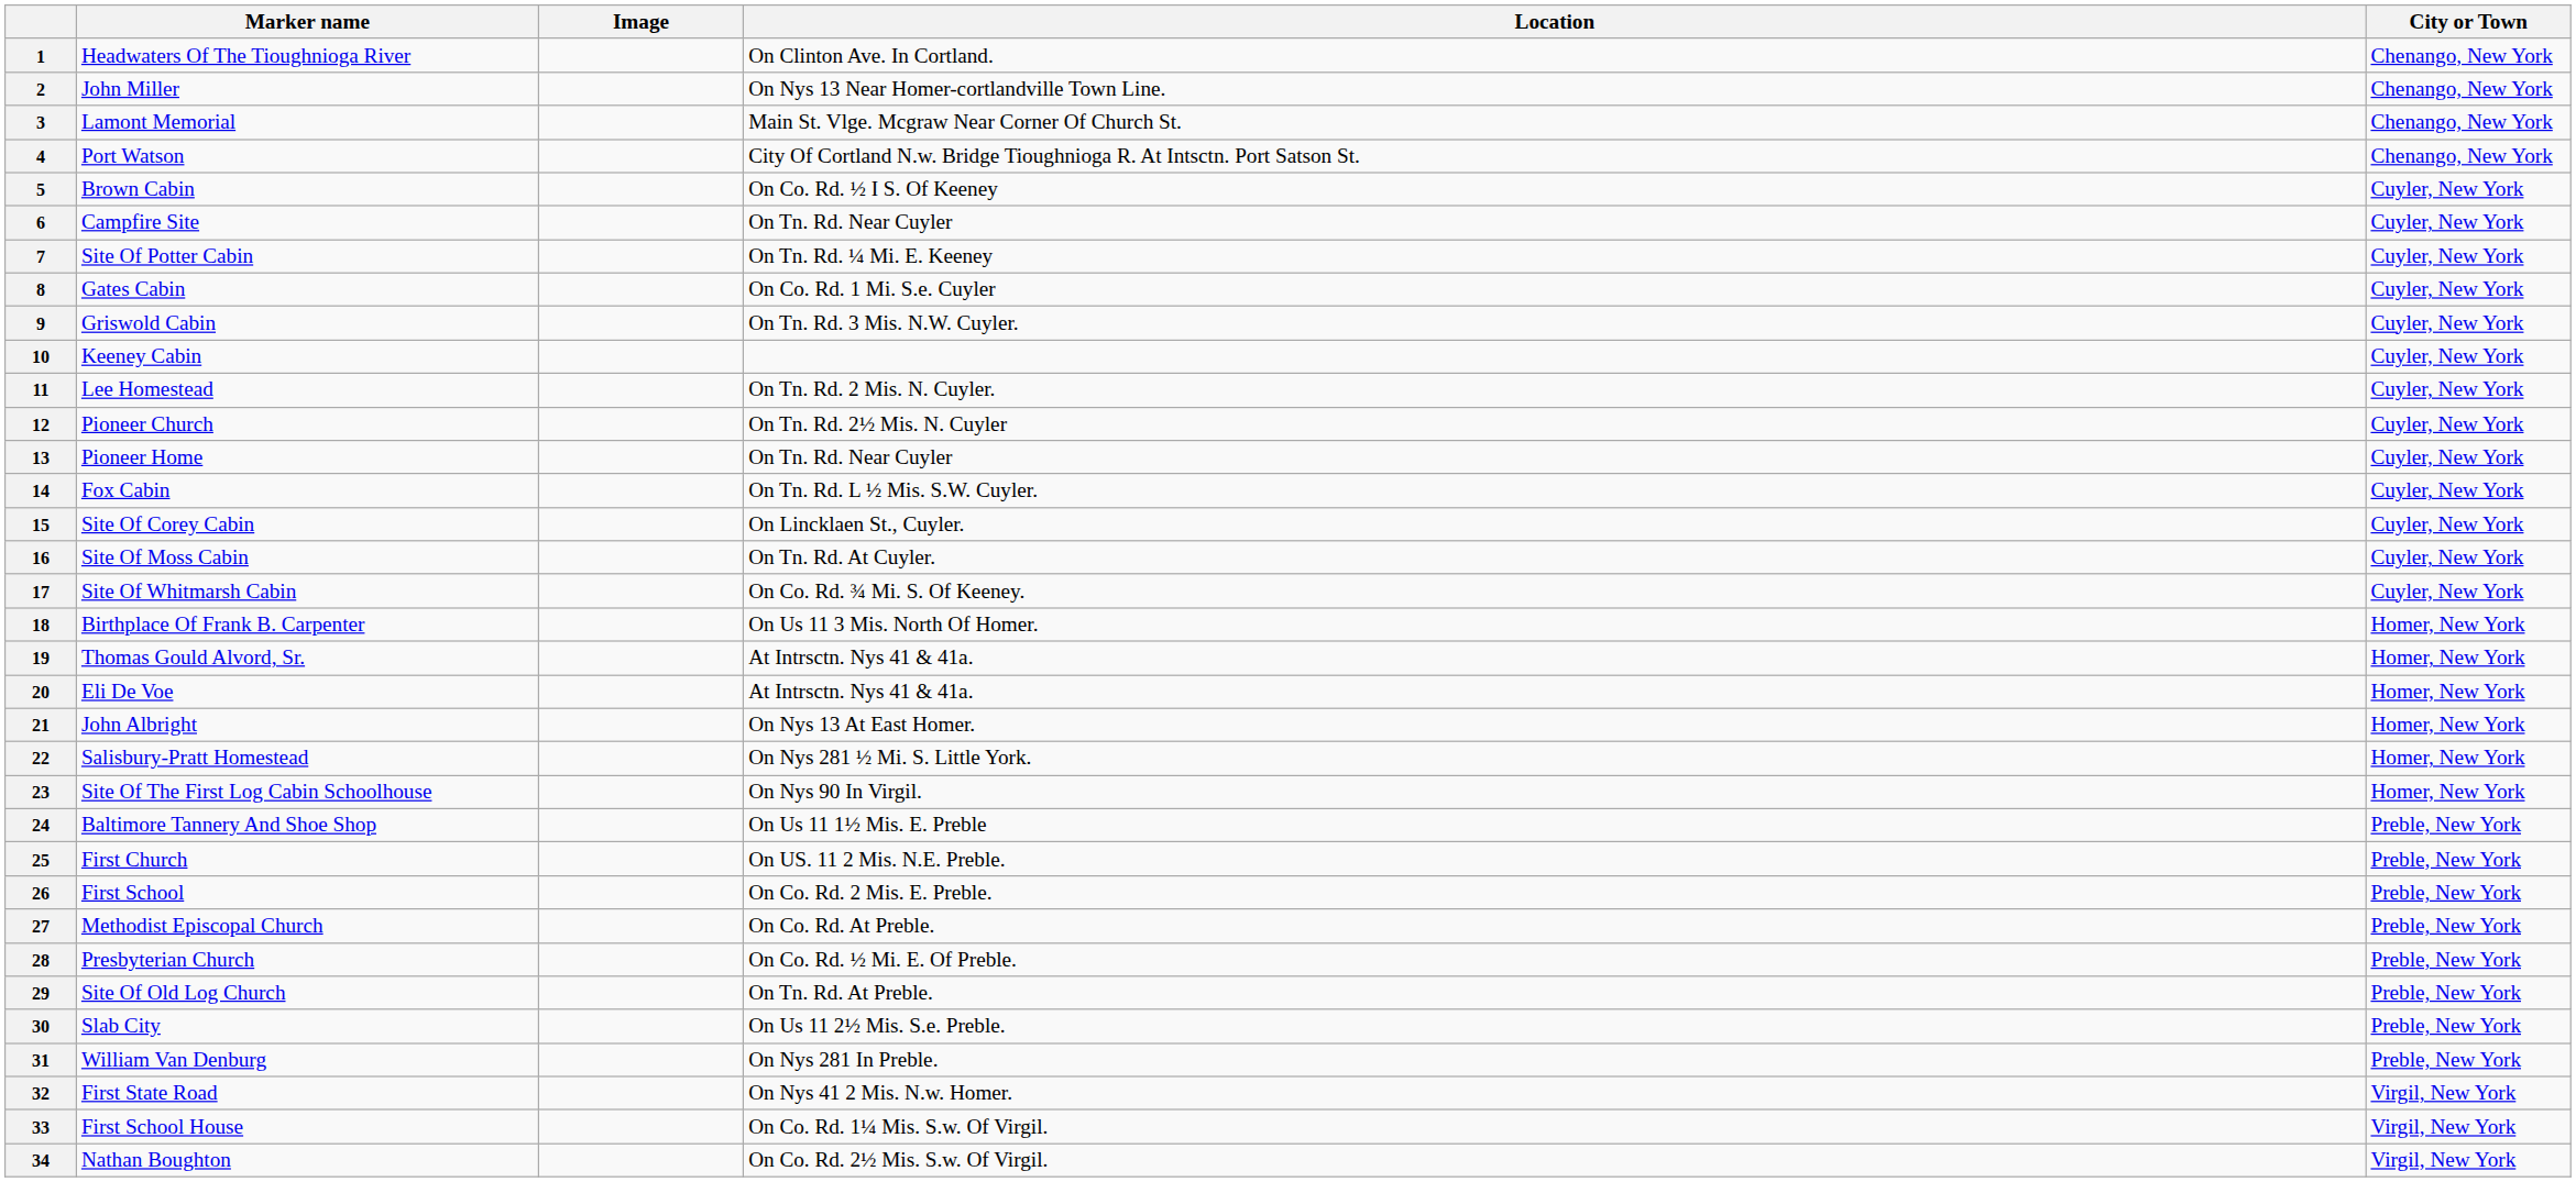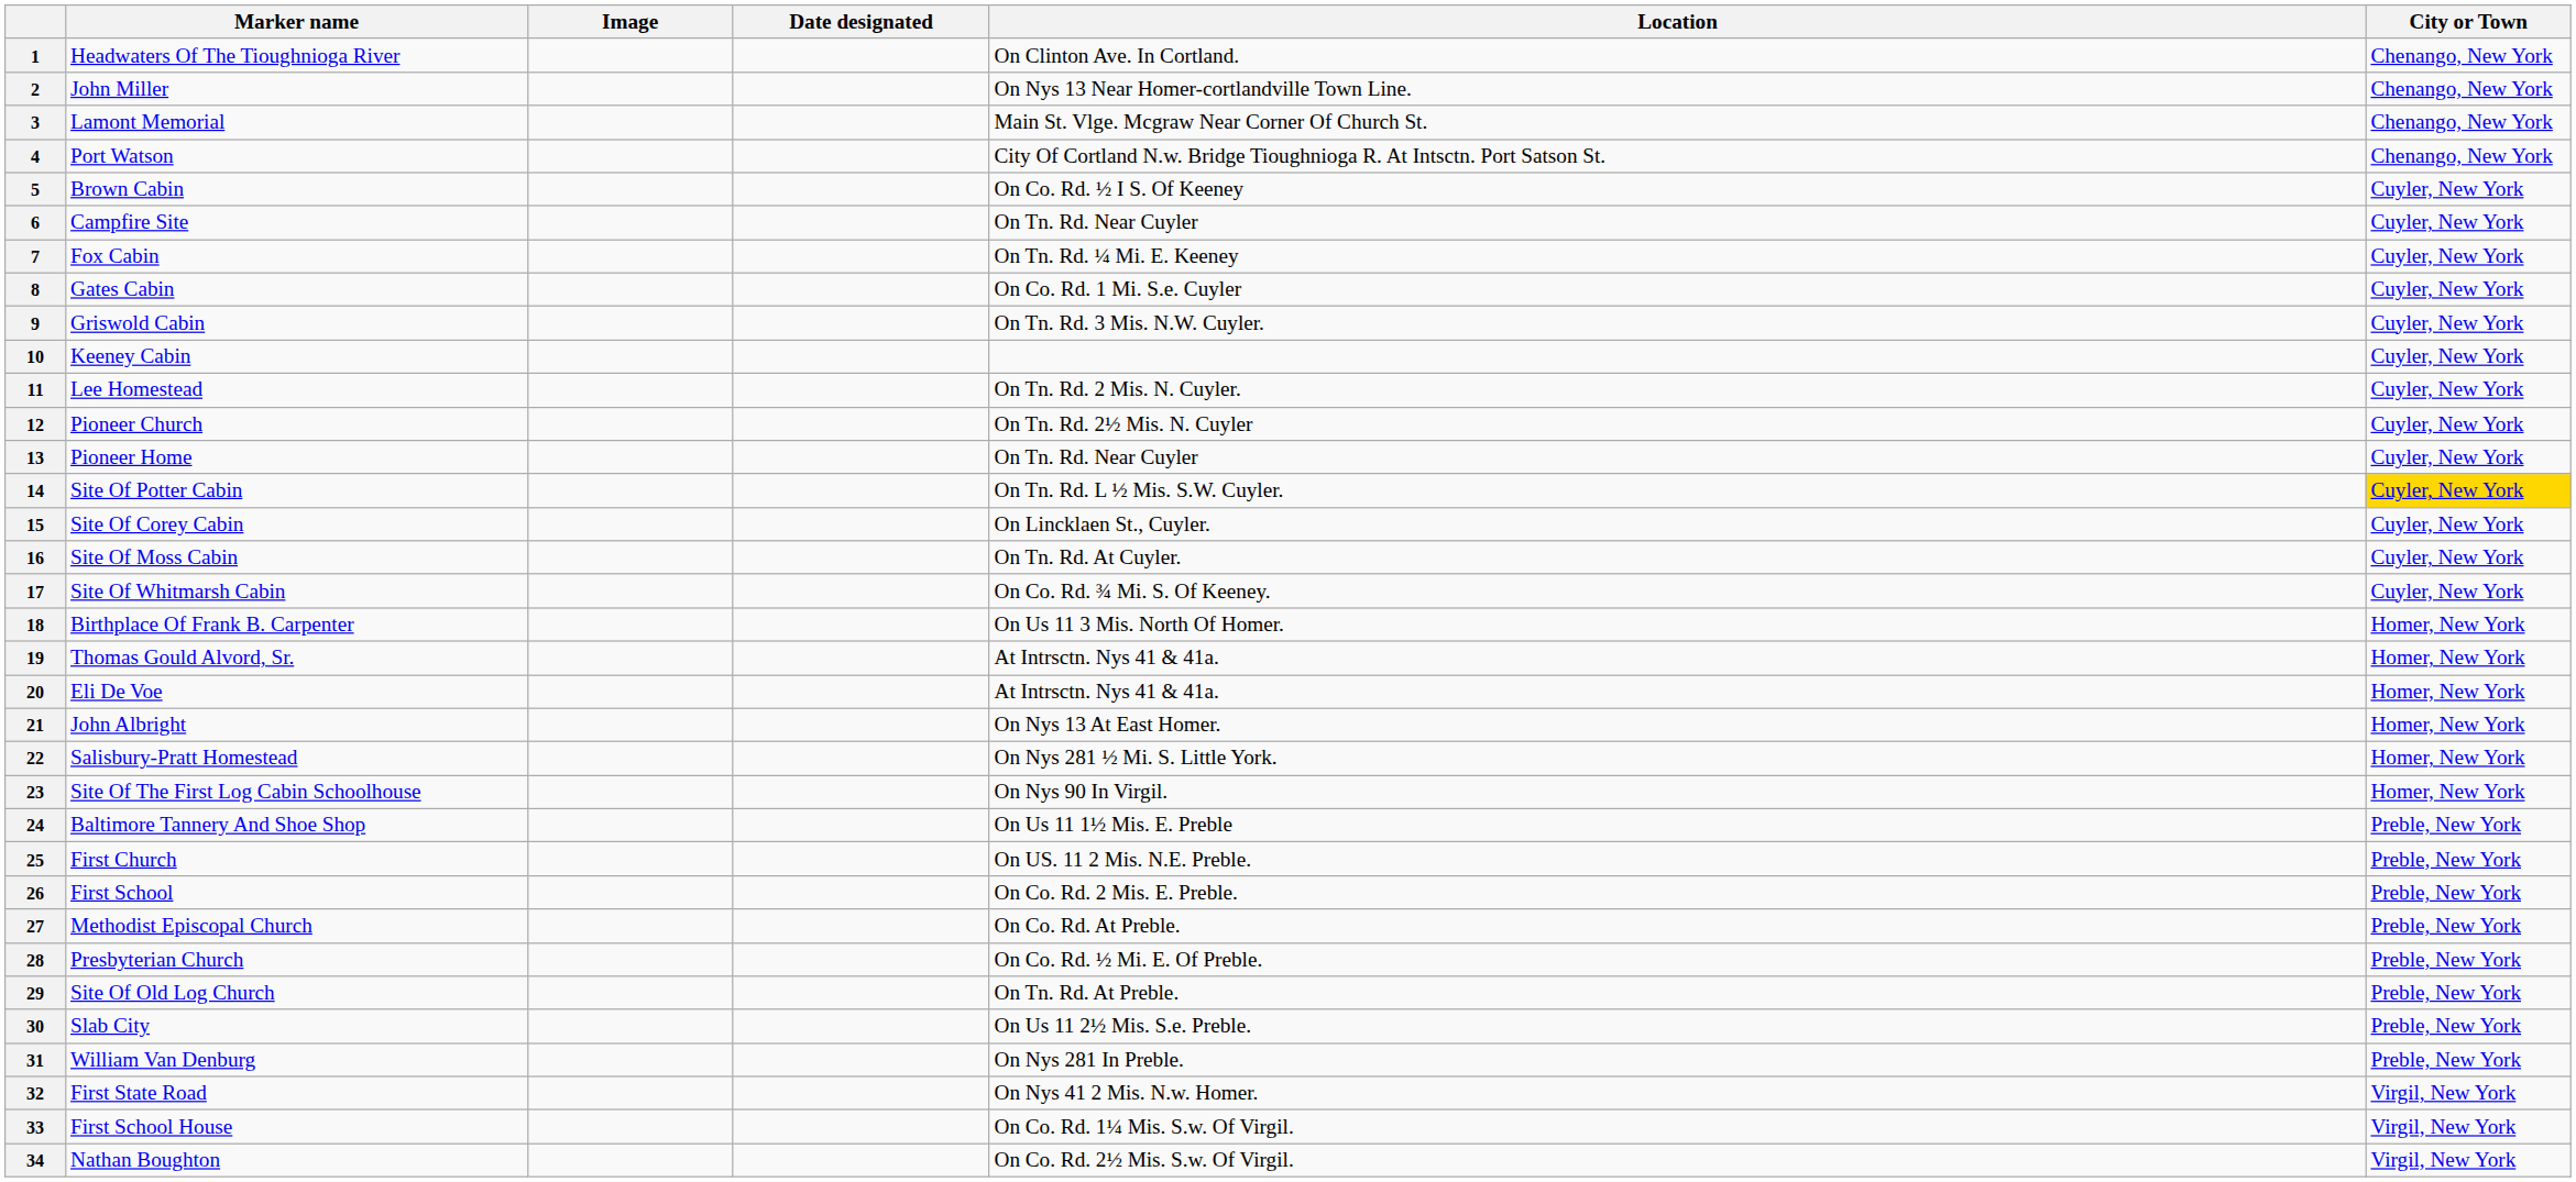+ column: Date designated
7 | Marker name: Site Of Potter Cabin -> Fox Cabin
14 | Marker name: Fox Cabin -> Site Of Potter Cabin
14 | City or Town: no background -> gold background
